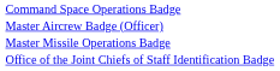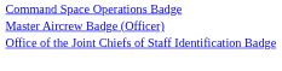- row: Master Missile Operations Badge
